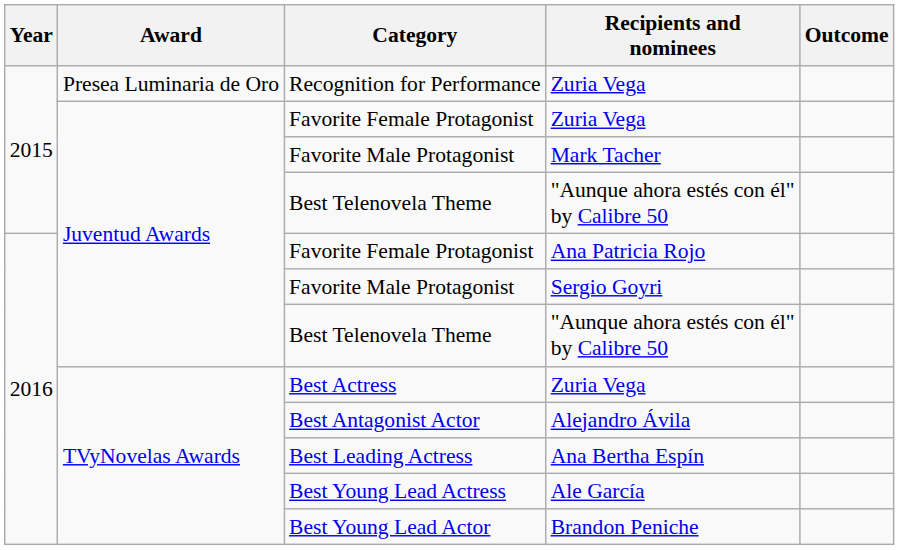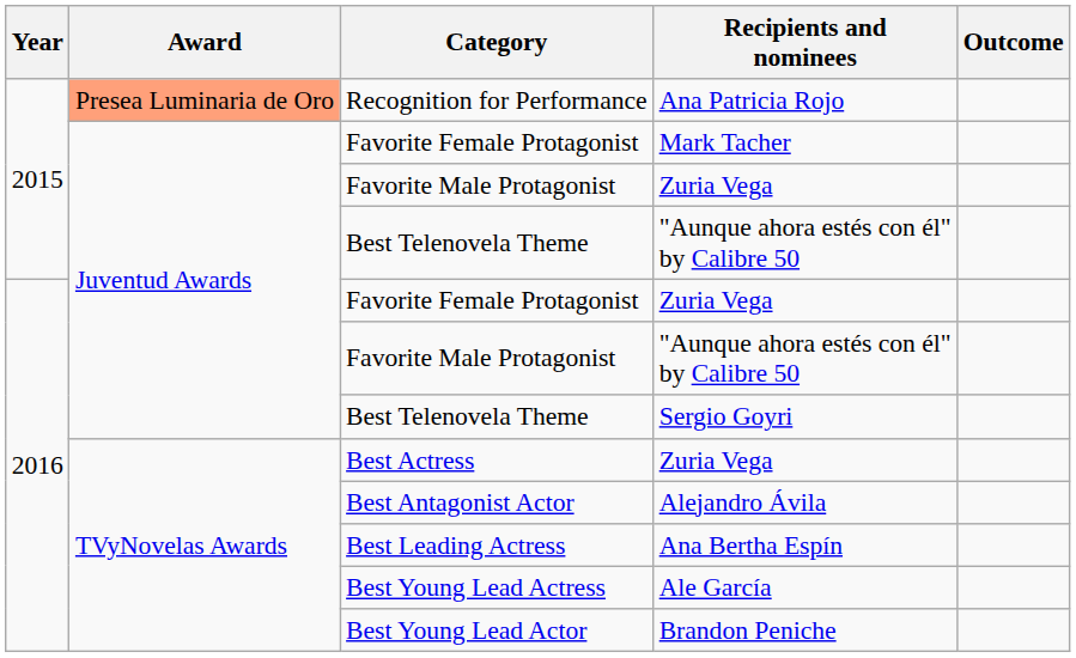Recognition for Performance | Award: no background -> lightsalmon background
Recognition for Performance | Recipients and nominees: Zuria Vega -> Ana Patricia Rojo
2015 / Favorite Female Protagonist | Recipients and nominees: Zuria Vega -> Mark Tacher
2015 / Favorite Male Protagonist | Recipients and nominees: Mark Tacher -> Zuria Vega
2016 / Favorite Female Protagonist | Recipients and nominees: Ana Patricia Rojo -> Zuria Vega
2016 / Favorite Male Protagonist | Recipients and nominees: Sergio Goyri -> "Aunque ahora estés con él" by Calibre 50
2016 / Best Telenovela Theme | Recipients and nominees: "Aunque ahora estés con él" by Calibre 50 -> Sergio Goyri
